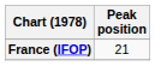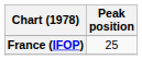France (IFOP) | Peak position: 21 -> 25
